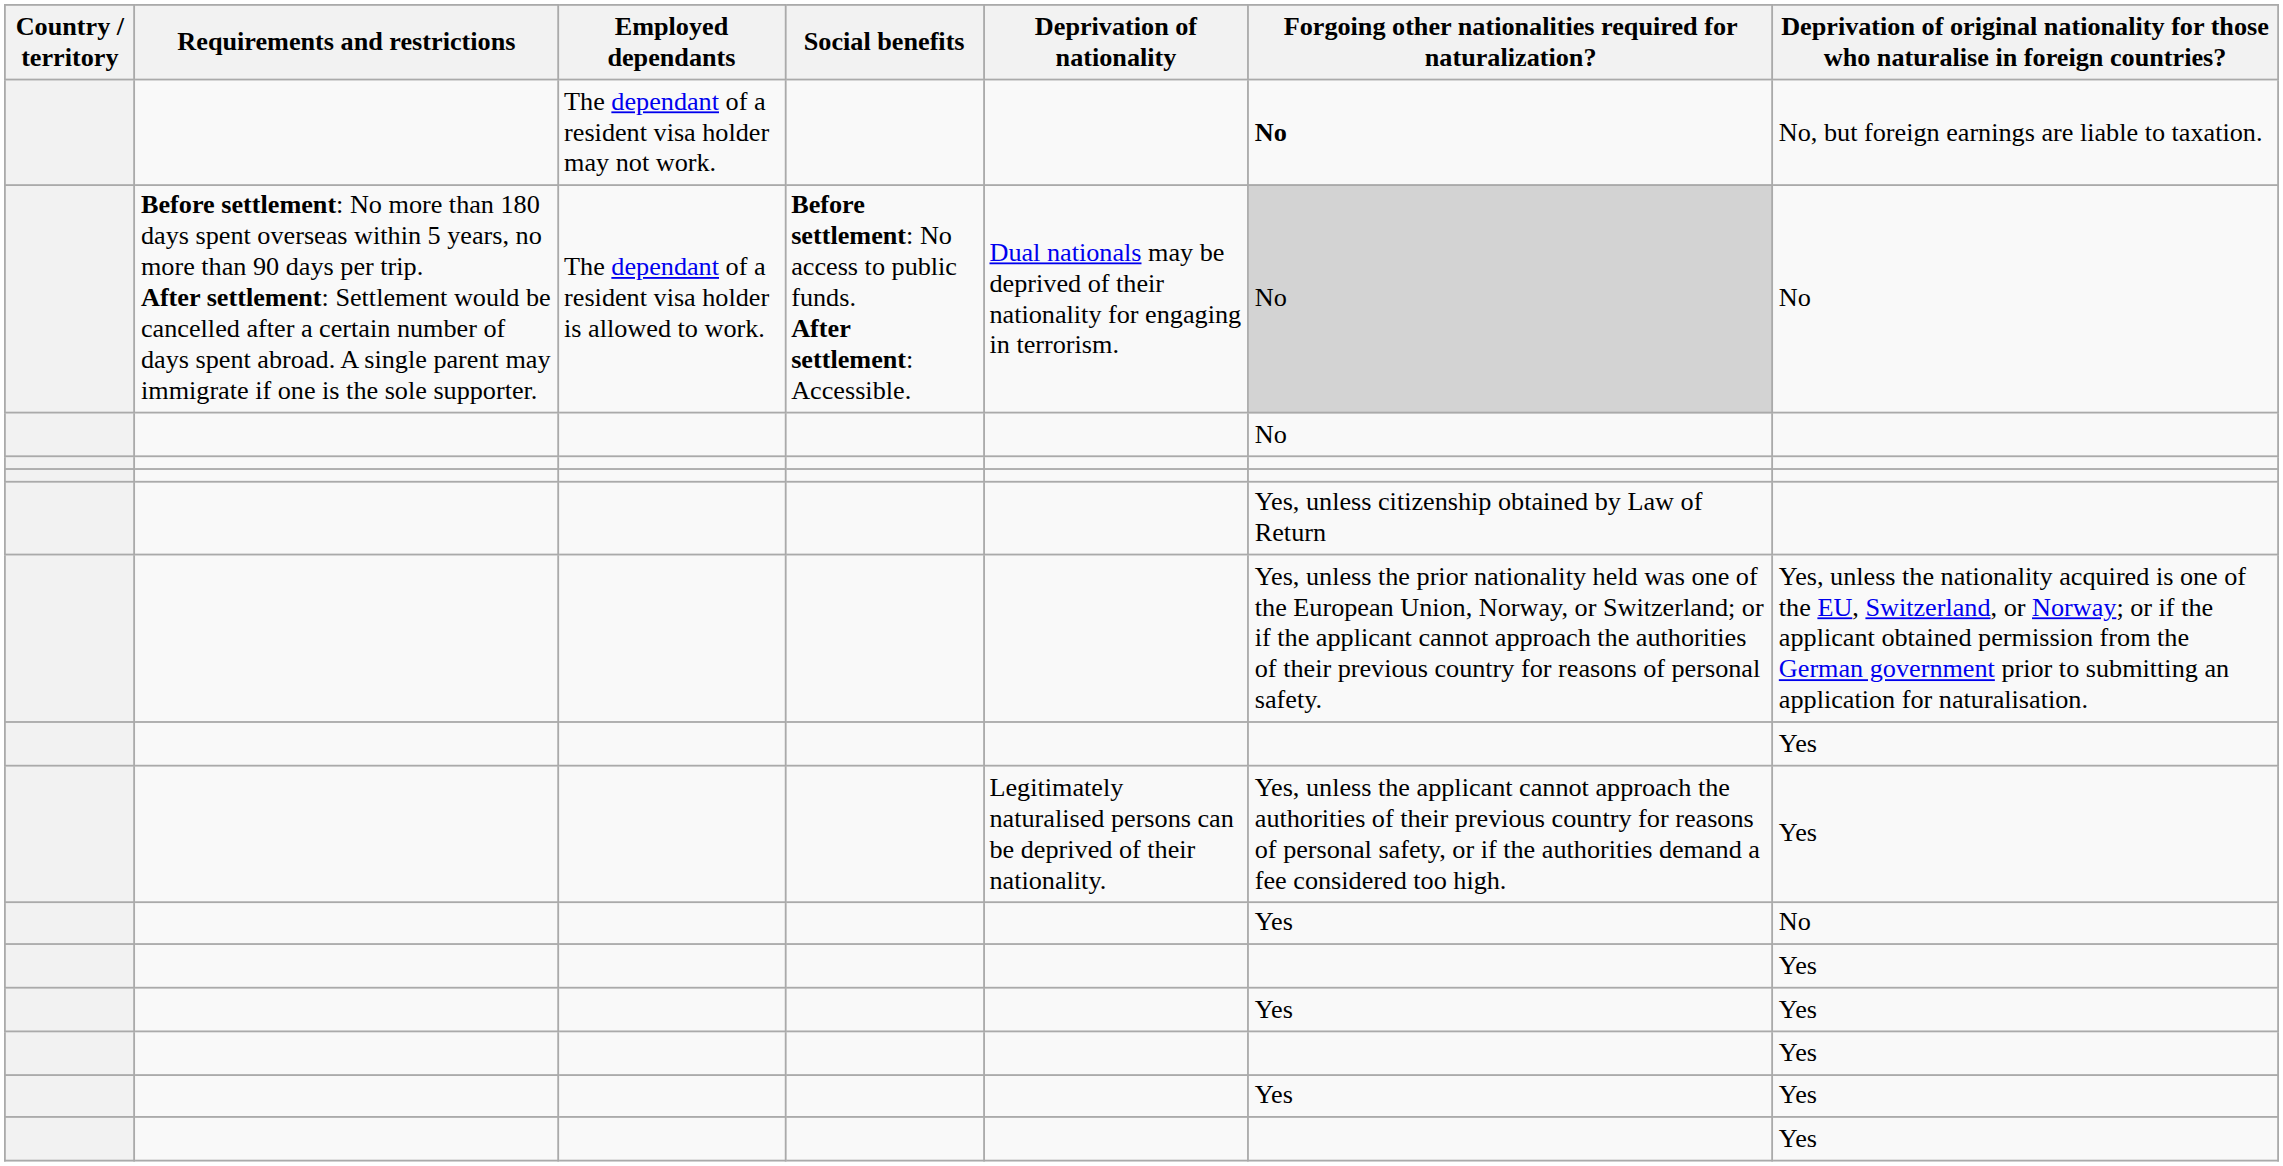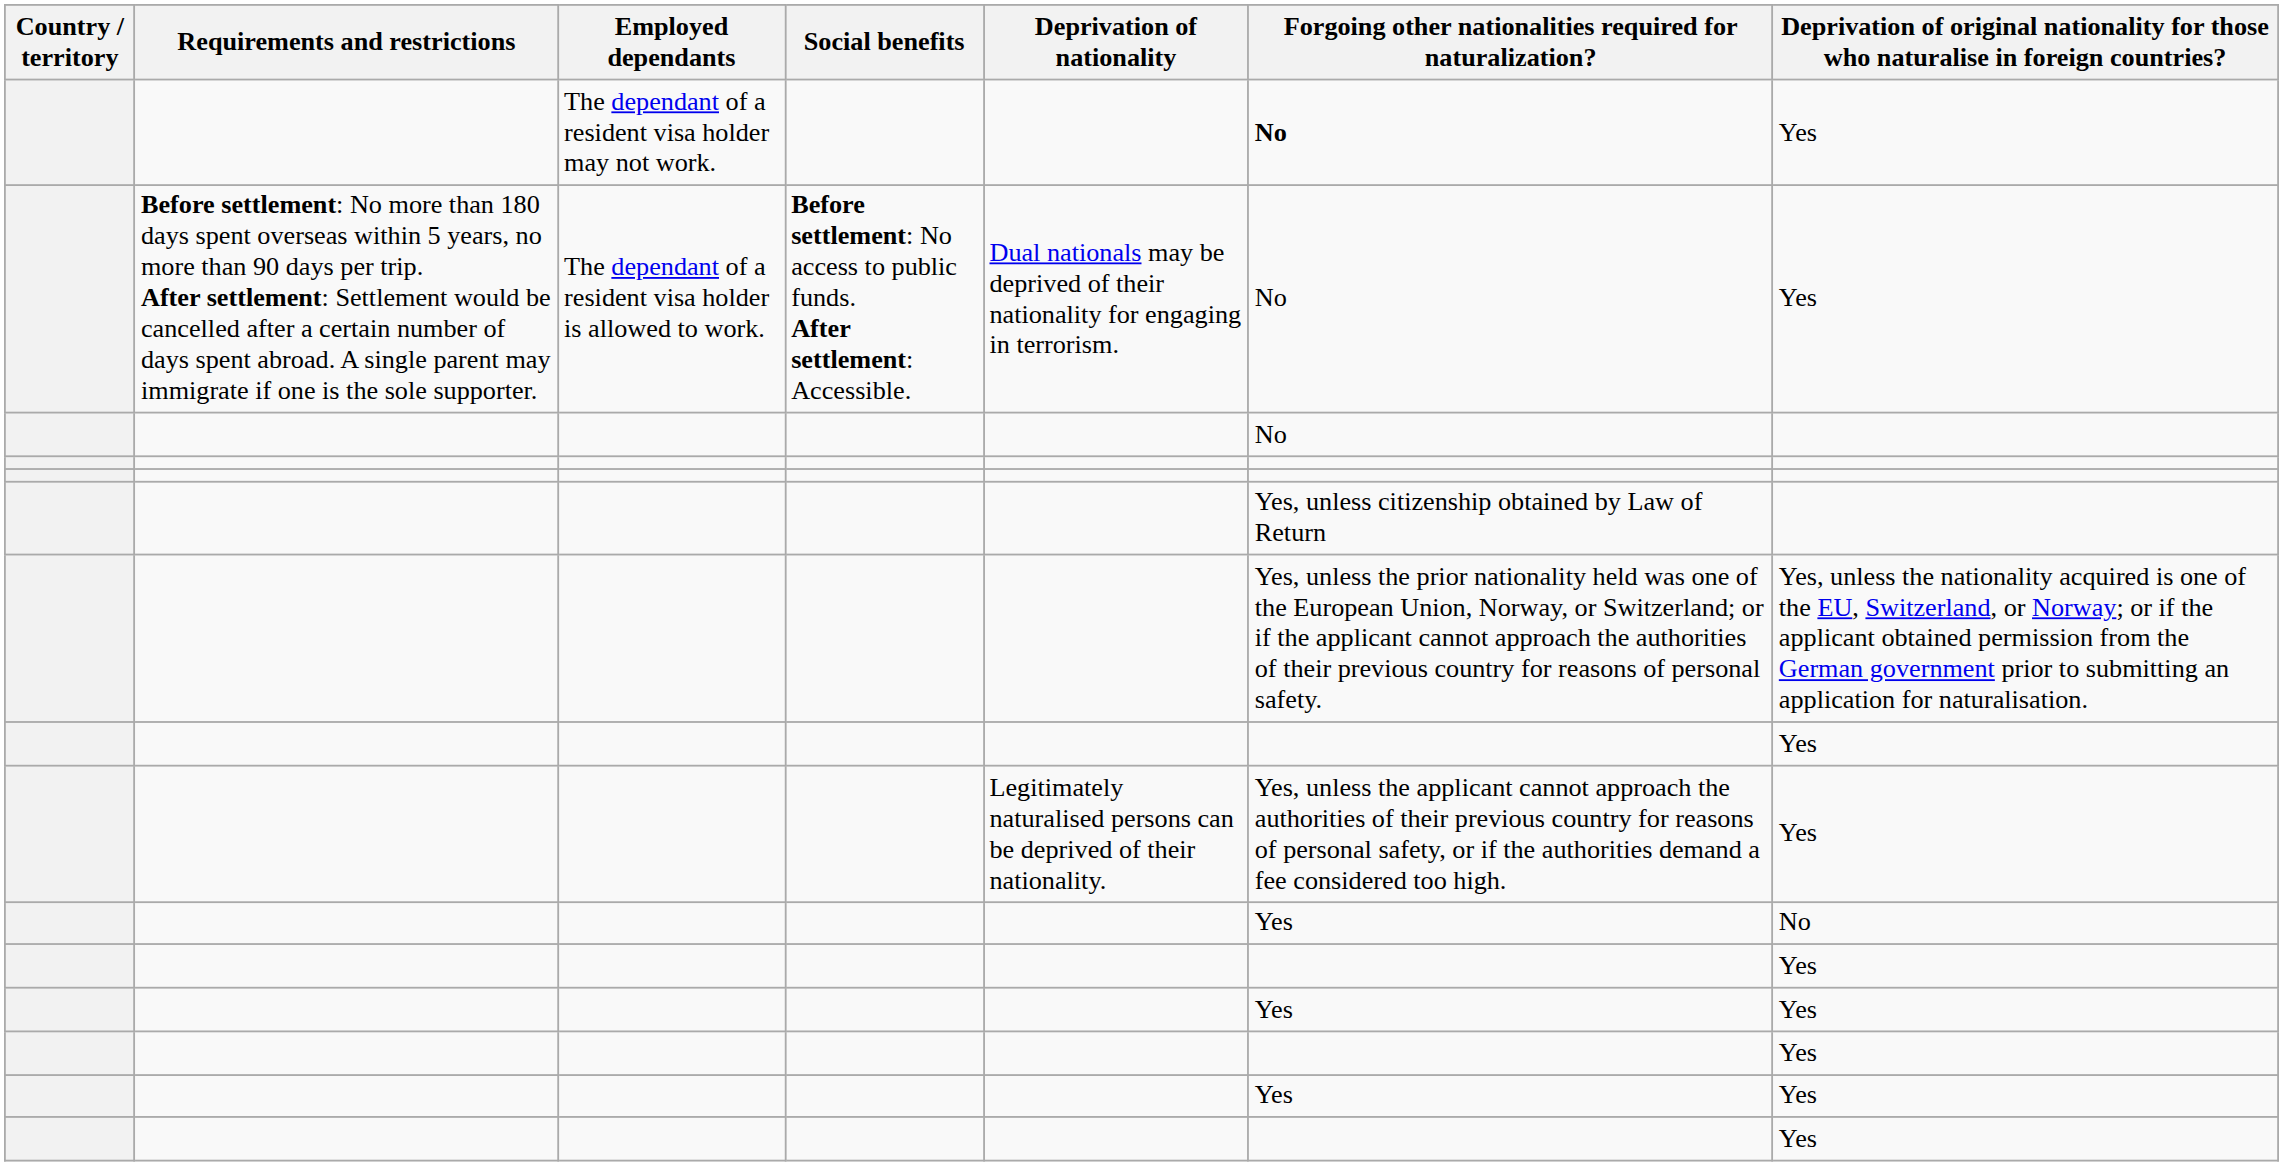The dependant of a resident visa holder may not work. | column 7: No, but foreign earnings are liable to taxation. -> Yes
The dependant of a resident visa holder is allowed to work. | Forgoing other nationalities required for naturalization?: lightgrey background -> no background
The dependant of a resident visa holder is allowed to work. | column 7: No -> Yes
